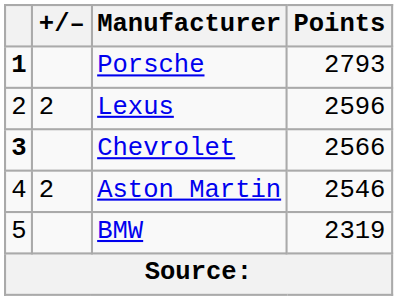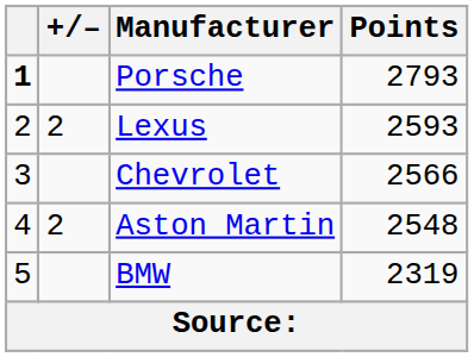Lexus | Points: 2596 -> 2593
Chevrolet | column 1: bold -> normal
Aston Martin | Points: 2546 -> 2548
